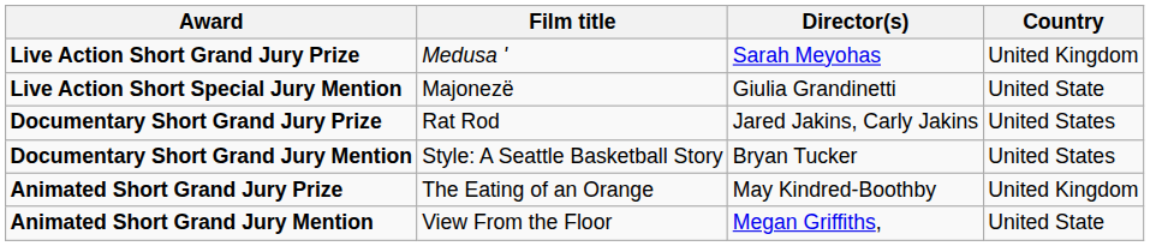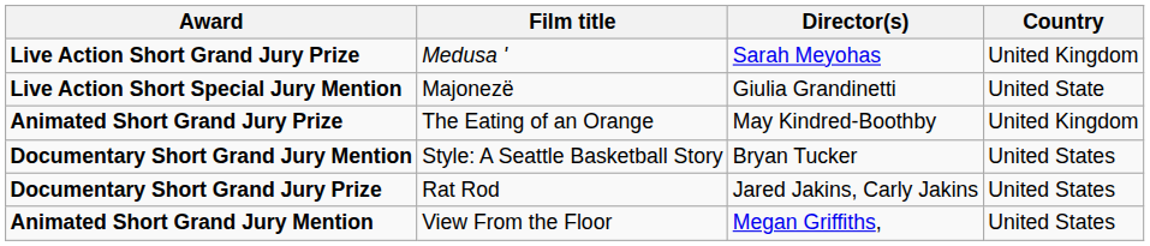rows swapped: Documentary Short Grand Jury Prize <-> Animated Short Grand Jury Prize
Animated Short Grand Jury Mention | Country: United State -> United States
